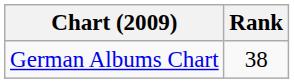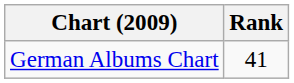German Albums Chart | Rank: 38 -> 41
